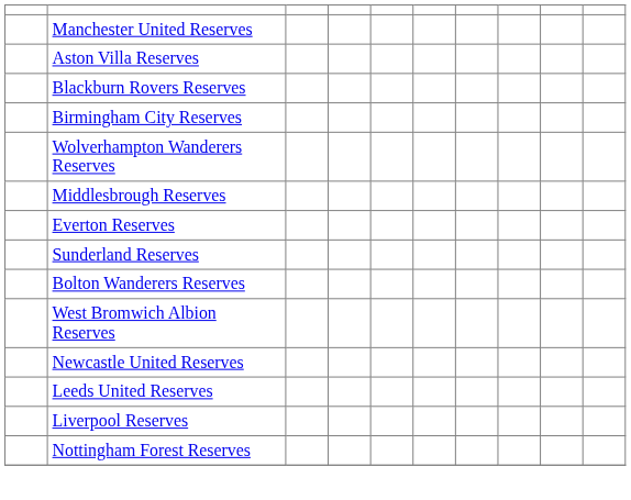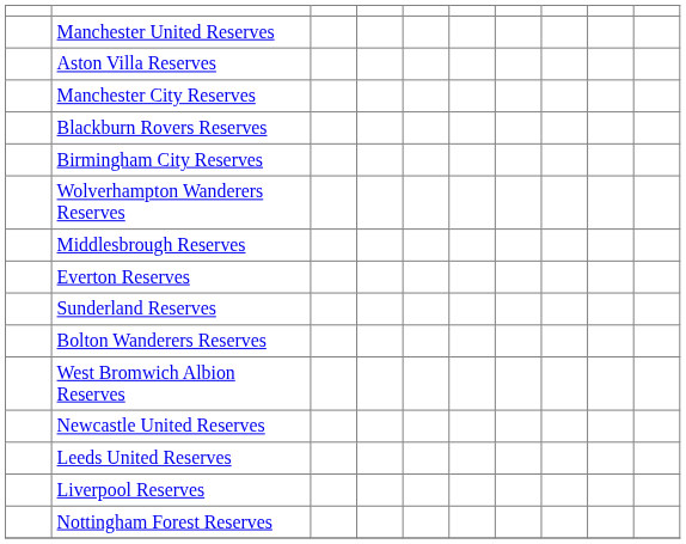+ row: Manchester City Reserves
